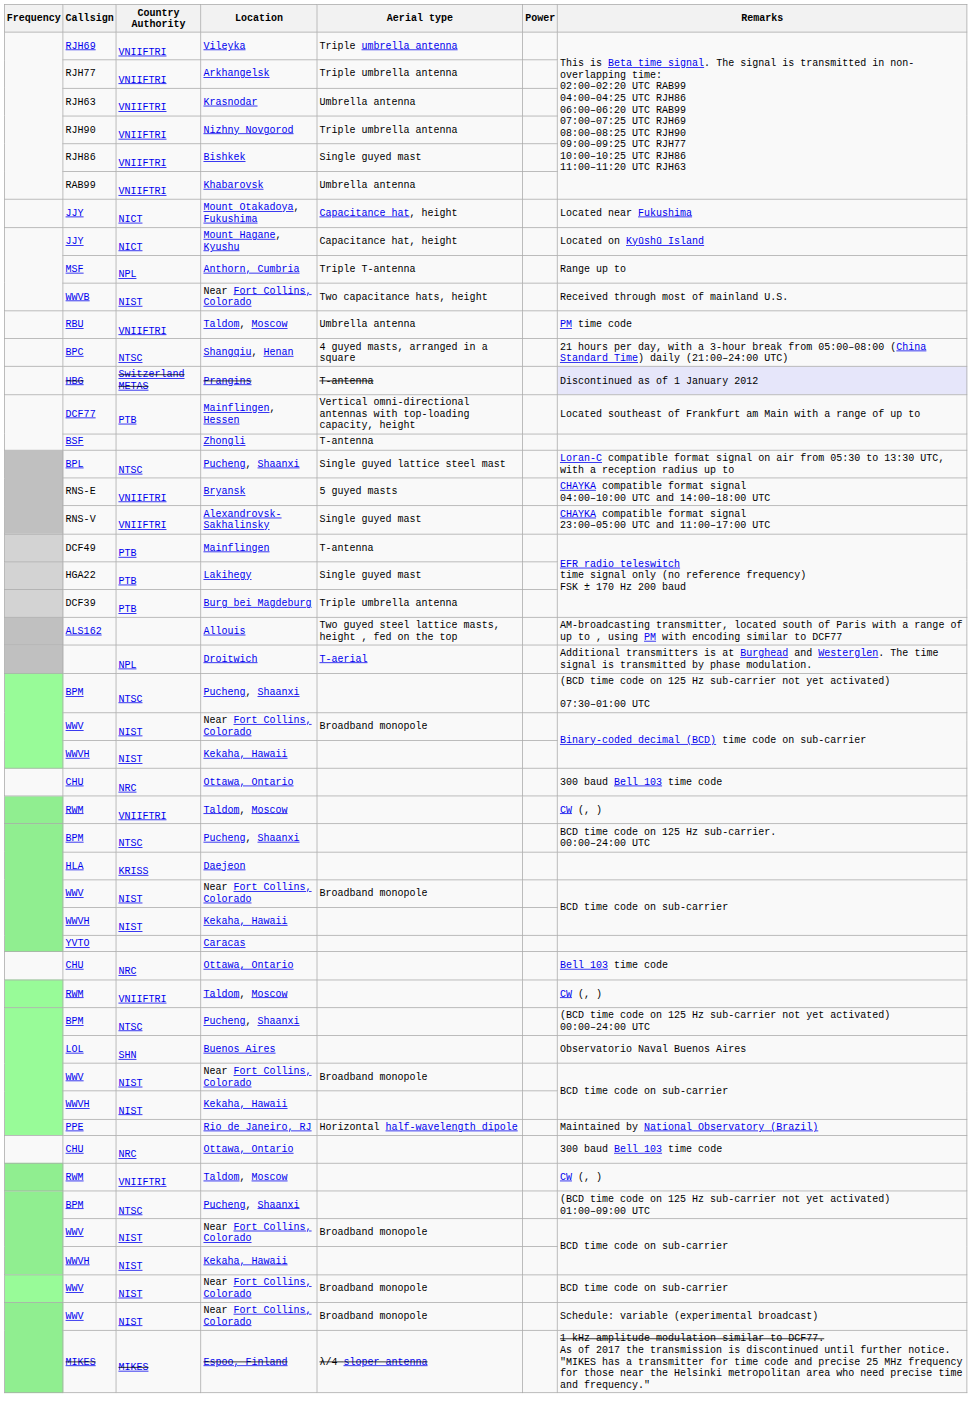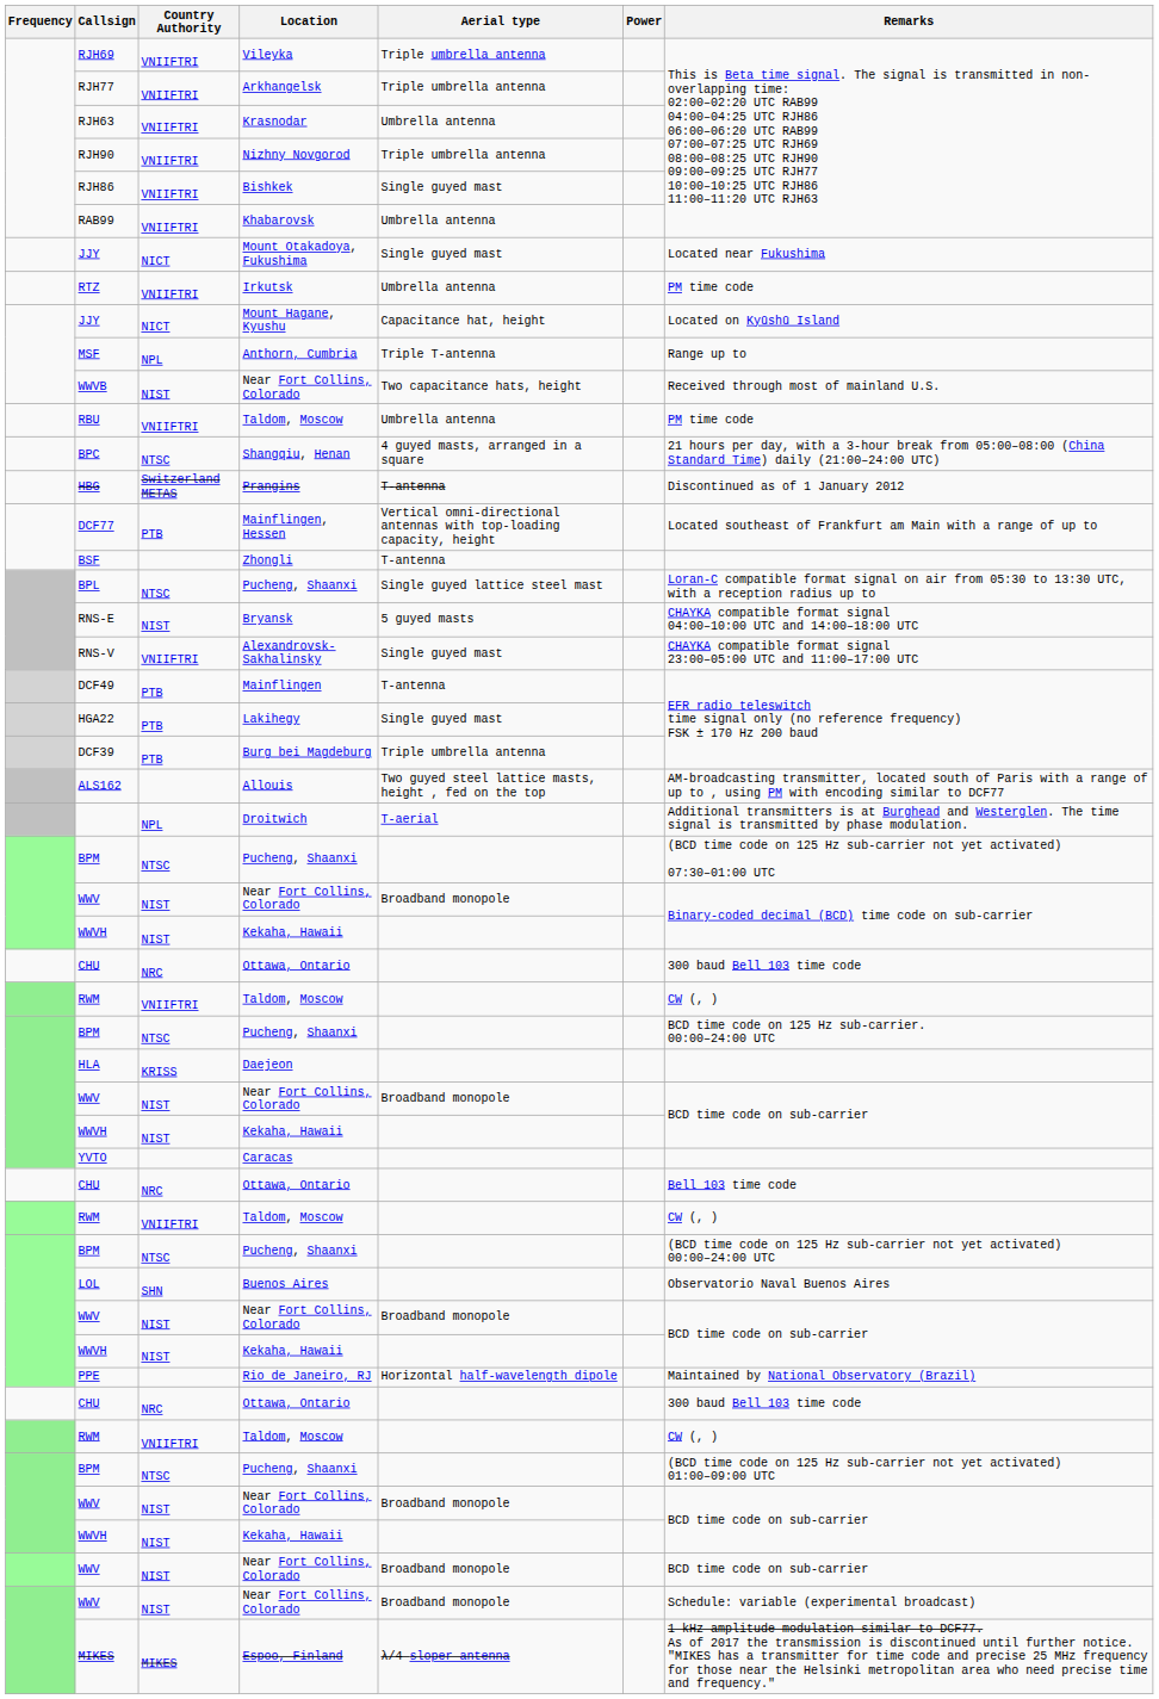JJY / Mount Otakadoya, Fukushima | Aerial type: Capacitance hat, height -> Single guyed mast
+ row: RTZ | VNIIFTRI | Irkutsk | Umbrella antenna | PM time code
HBG | Remarks: lavender background -> no background
RNS-E | Country Authority: VNIIFTRI -> NIST
